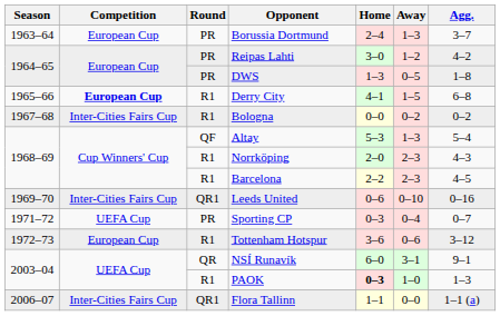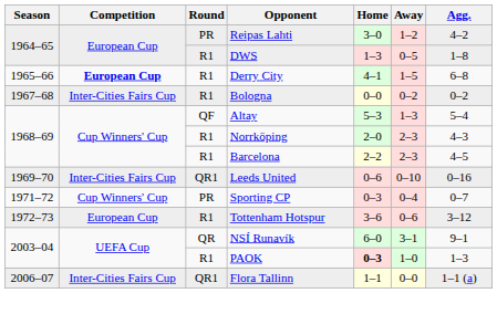- row: 1963–64 | European Cup | PR | Borussia Dortmund | 2–4 | 1–3 | 3–7
DWS | Round: PR -> R1
Sporting CP | Competition: UEFA Cup -> Cup Winners' Cup
